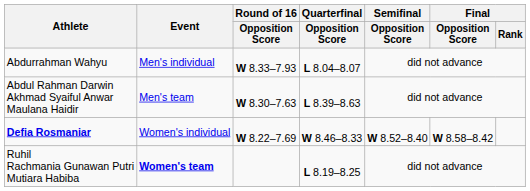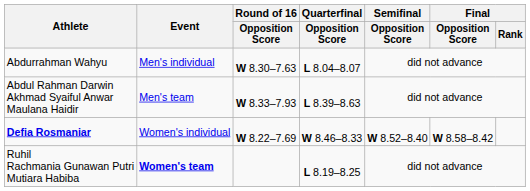Abdurrahman Wahyu | Round of 16 / Opposition Score: W 8.33–7.93 -> W 8.30–7.63
Abdul Rahman Darwin Akhmad Syaiful Anwar Maulana Haidir | Round of 16 / Opposition Score: W 8.30–7.63 -> W 8.33–7.93
